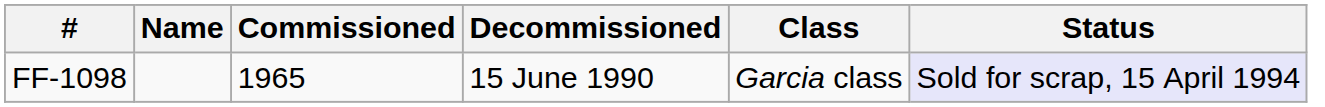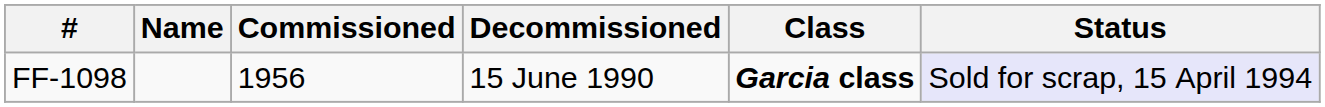FF-1098 | Commissioned: 1965 -> 1956
FF-1098 | Class: normal -> bold
